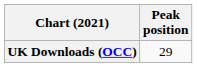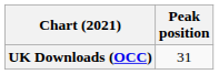UK Downloads (OCC) | Peak position: 29 -> 31
